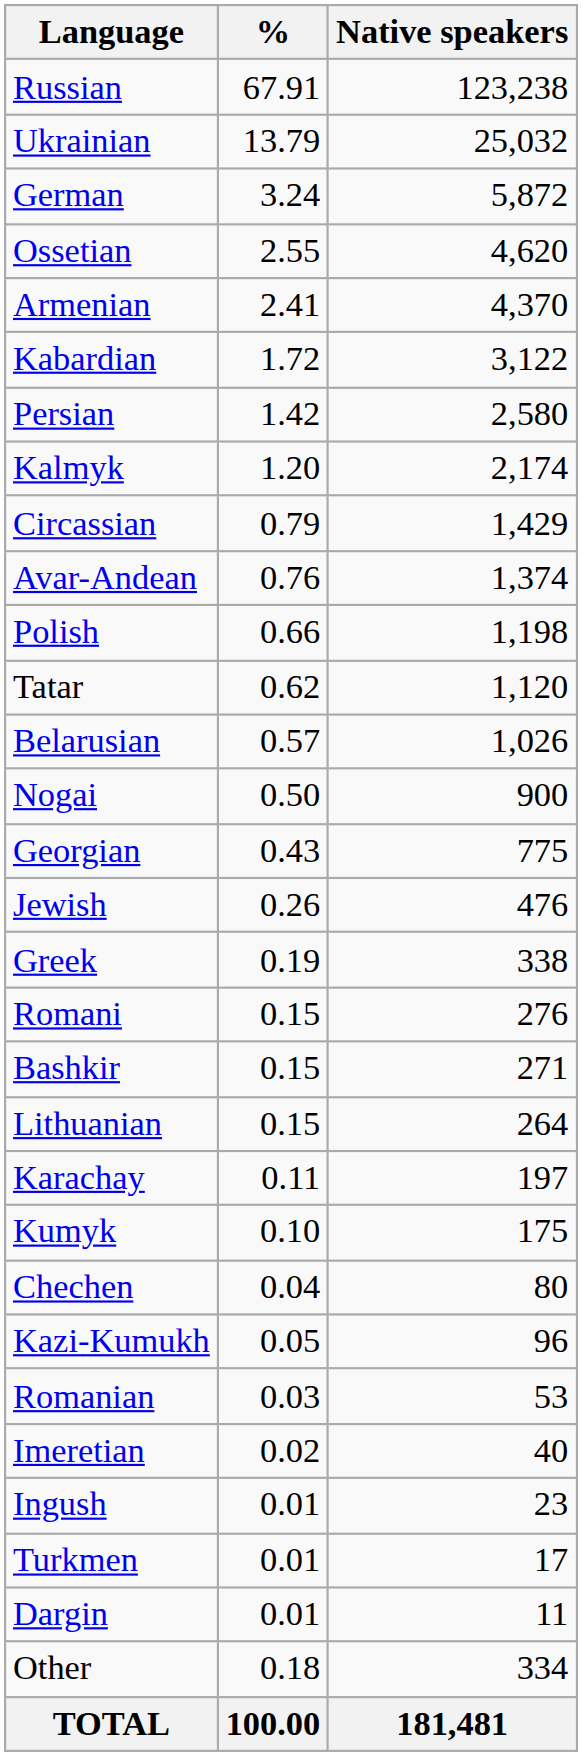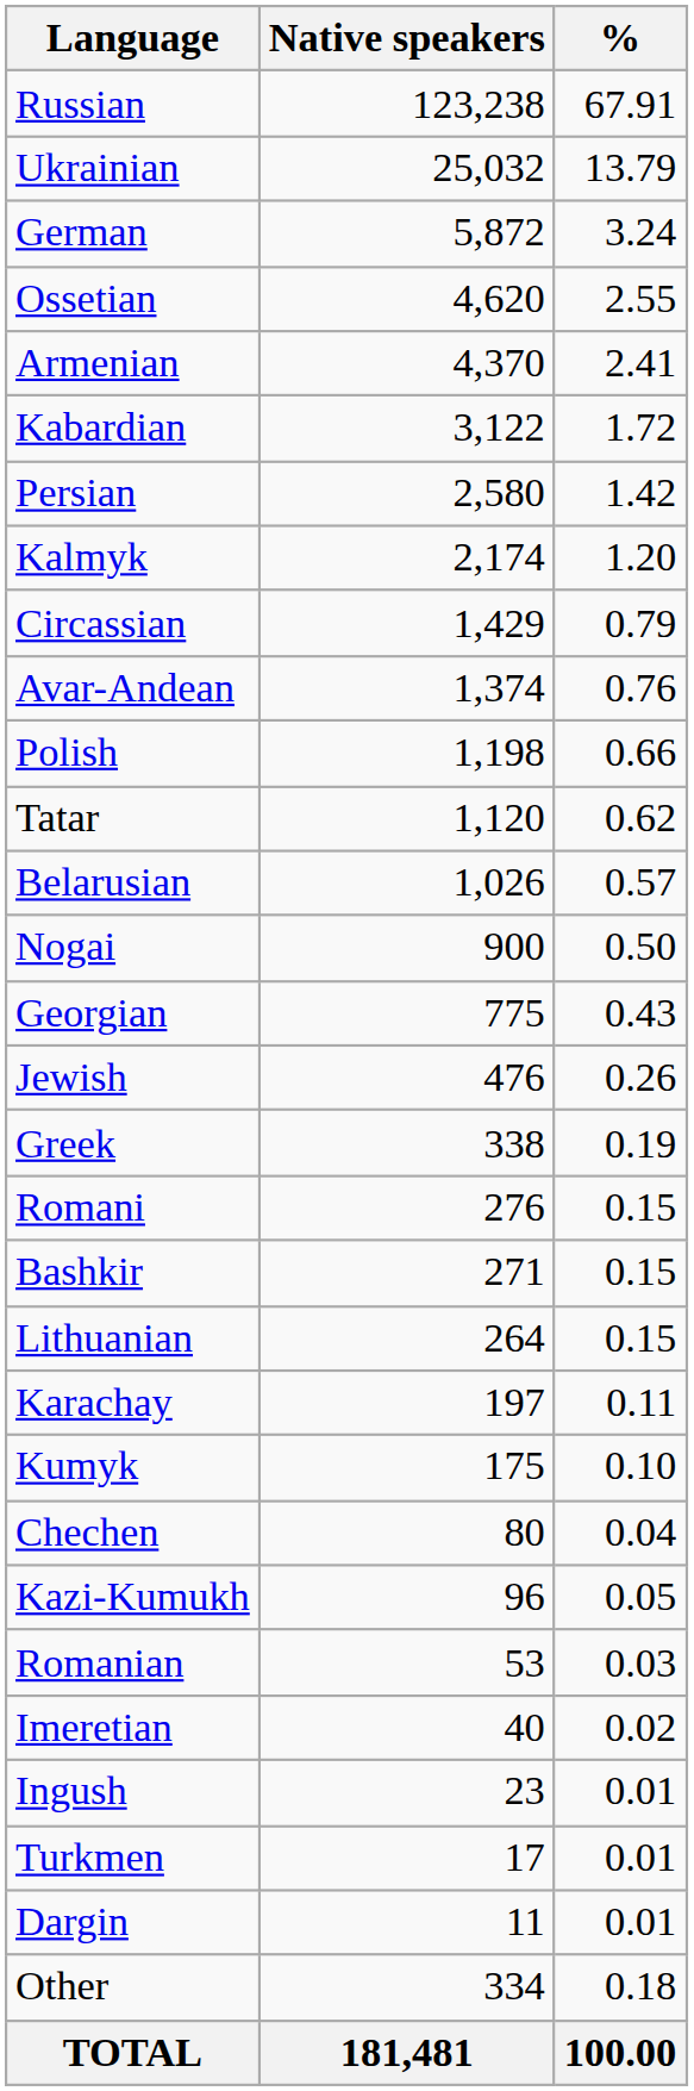columns swapped: Native speakers <-> %
